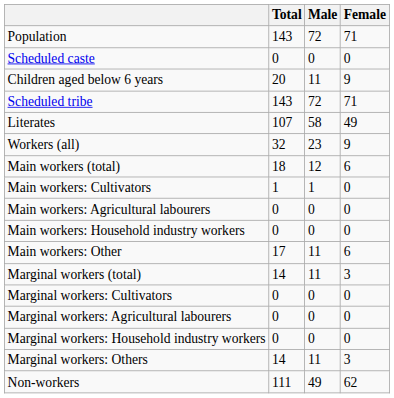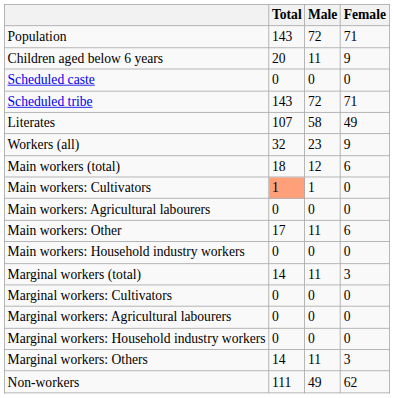rows swapped: Children aged below 6 years <-> Scheduled caste
Main workers: Cultivators | Total: no background -> lightsalmon background
rows swapped: Main workers: Household industry workers <-> Main workers: Other
